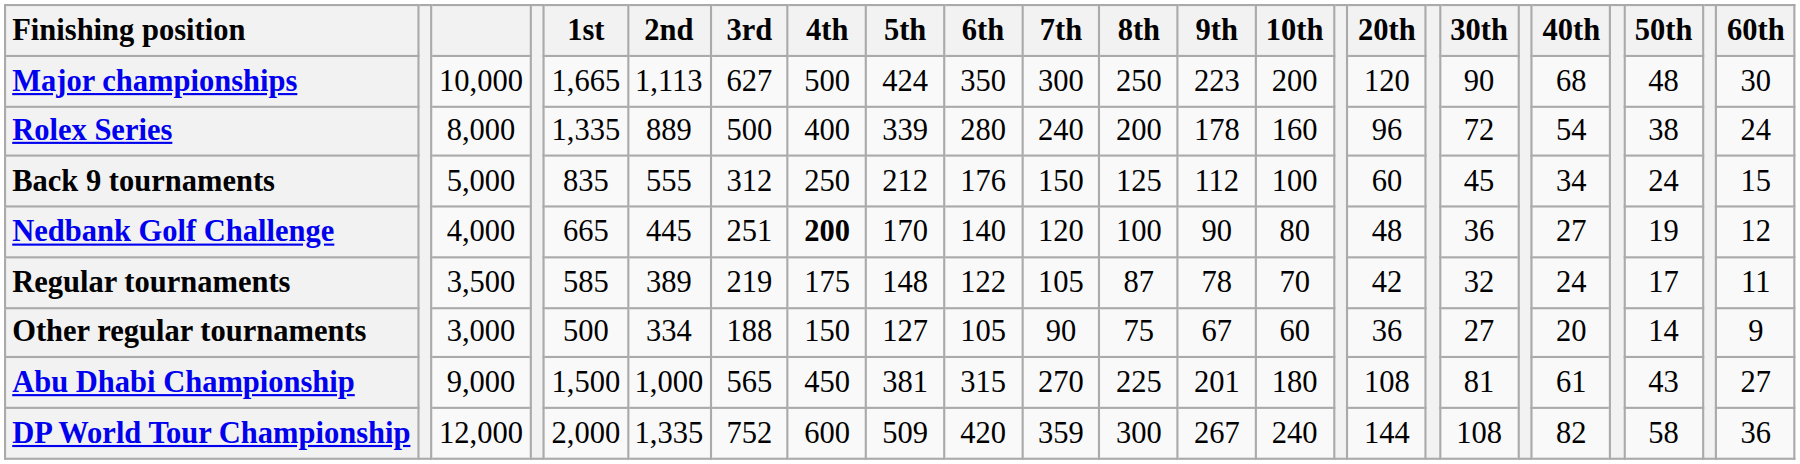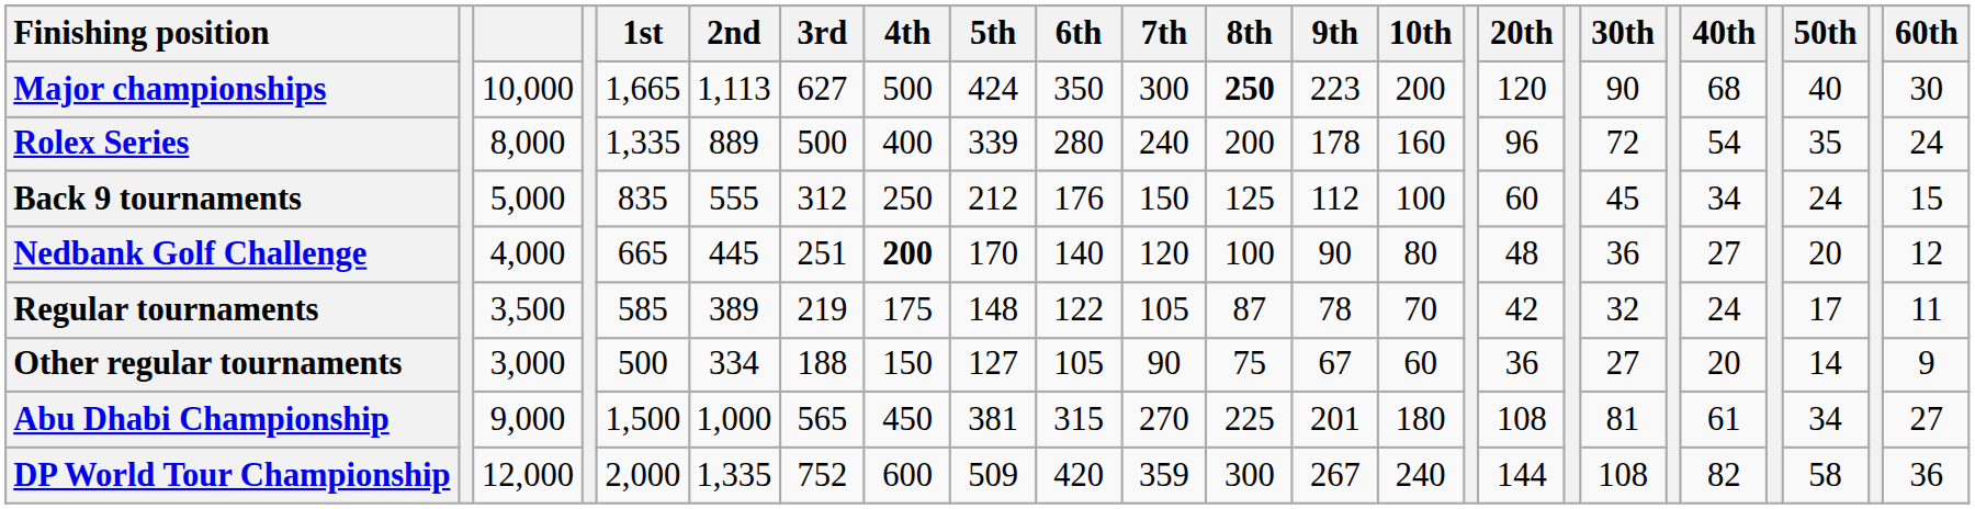Major championships | 8th: normal -> bold
Major championships | 50th: 48 -> 40
Rolex Series | 50th: 38 -> 35
Nedbank Golf Challenge | 50th: 19 -> 20
Abu Dhabi Championship | 50th: 43 -> 34
